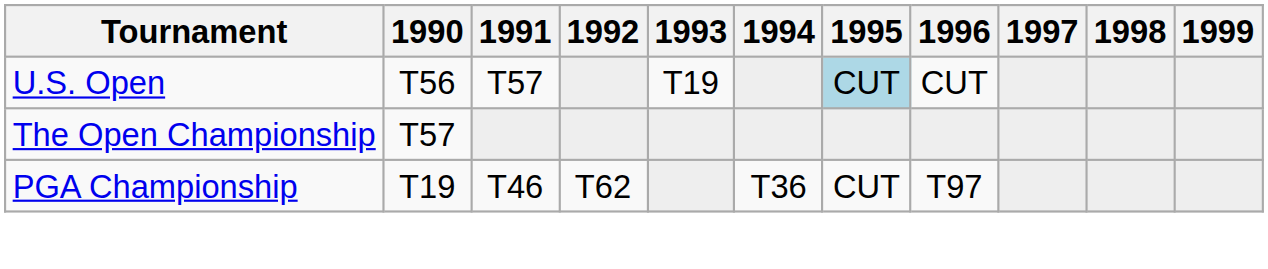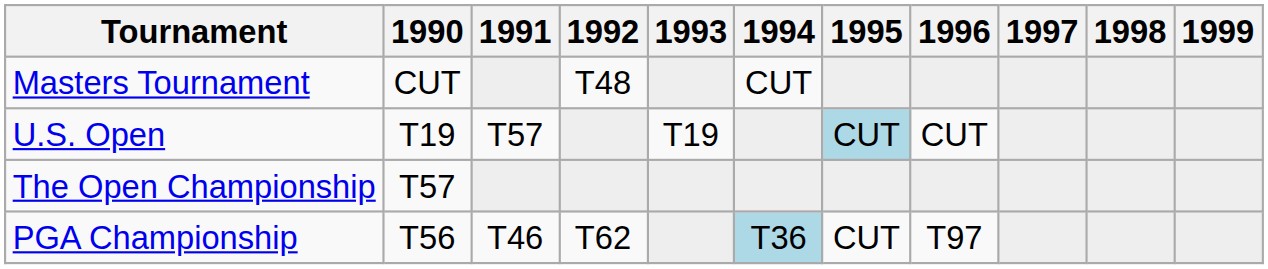+ row: Masters Tournament | CUT | T48 | CUT
U.S. Open | 1990: T56 -> T19
PGA Championship | 1990: T19 -> T56
PGA Championship | 1994: no background -> lightblue background
